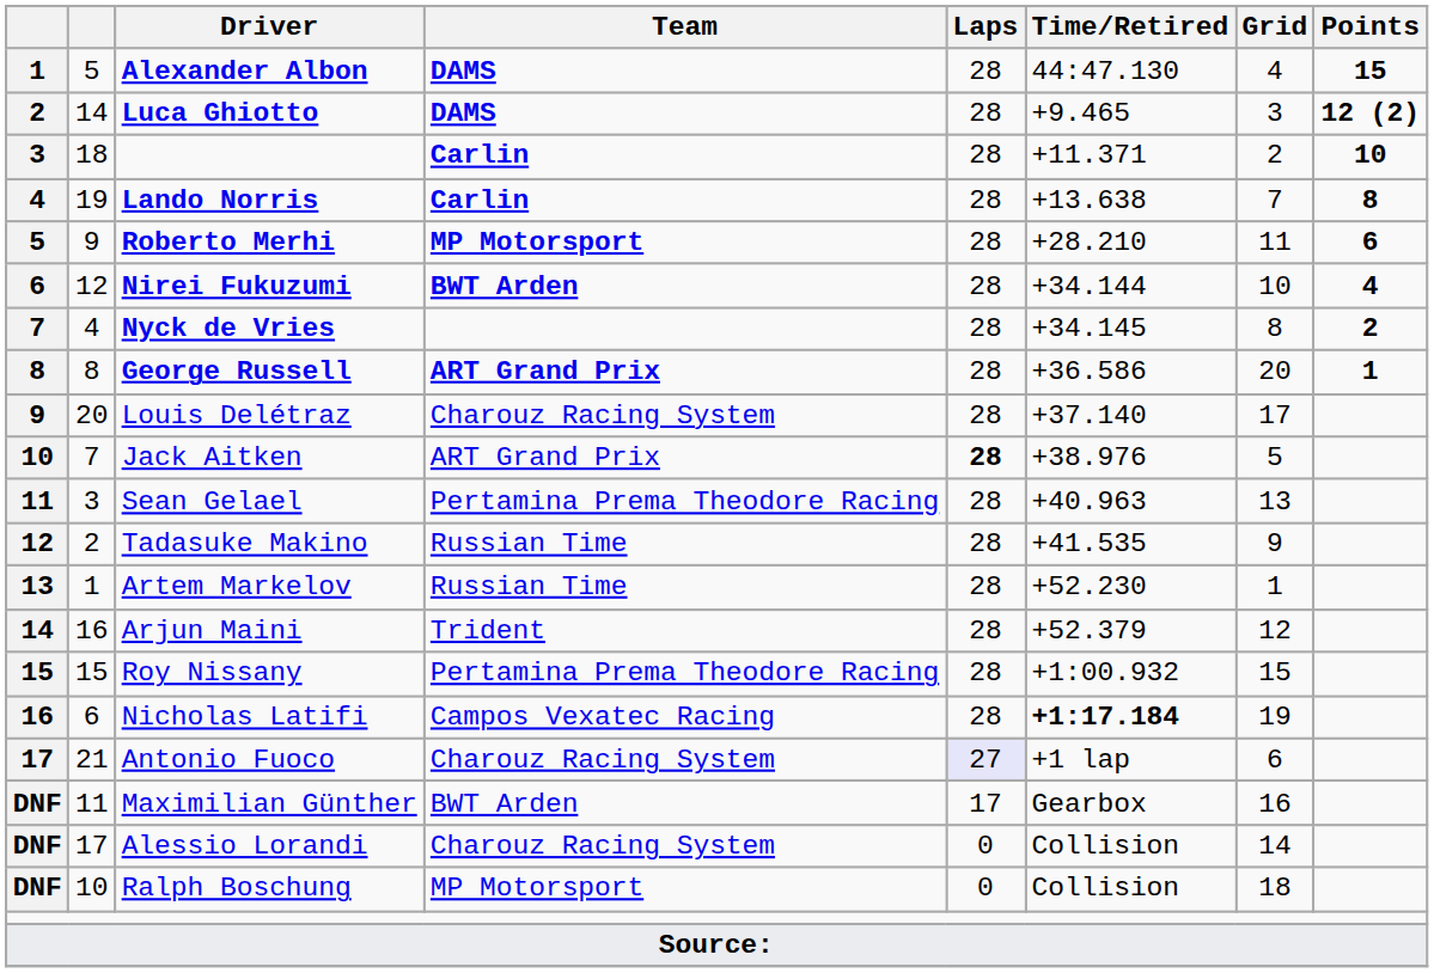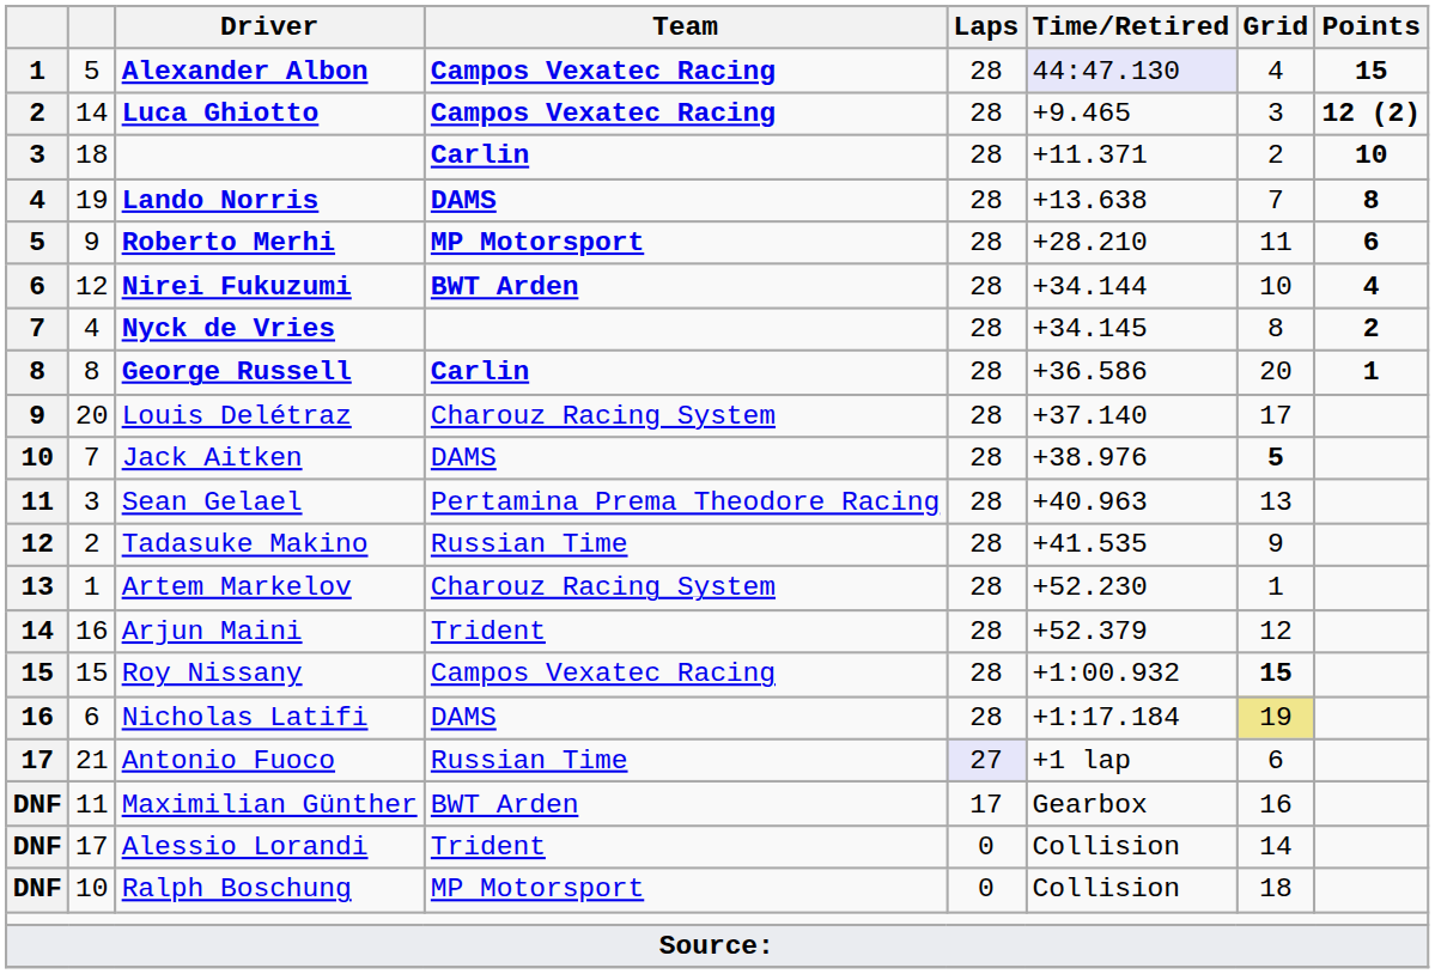Alexander Albon | Team: DAMS -> Campos Vexatec Racing
Alexander Albon | Time/Retired: no background -> lavender background
Luca Ghiotto | Team: DAMS -> Campos Vexatec Racing
Lando Norris | Team: Carlin -> DAMS
George Russell | Team: ART Grand Prix -> Carlin
Jack Aitken | Team: ART Grand Prix -> DAMS
Jack Aitken | Laps: bold -> normal
Jack Aitken | Grid: normal -> bold
Artem Markelov | Team: Russian Time -> Charouz Racing System
Roy Nissany | Team: Pertamina Prema Theodore Racing -> Campos Vexatec Racing
Roy Nissany | Grid: normal -> bold
Nicholas Latifi | Team: Campos Vexatec Racing -> DAMS
Nicholas Latifi | Time/Retired: bold -> normal
Nicholas Latifi | Grid: no background -> khaki background
Antonio Fuoco | Team: Charouz Racing System -> Russian Time
Alessio Lorandi | Team: Charouz Racing System -> Trident
